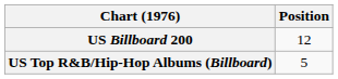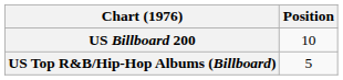US Billboard 200 | Position: 12 -> 10
